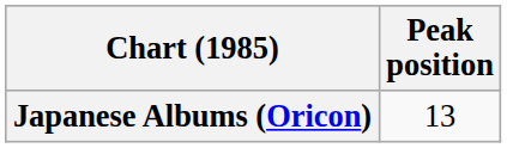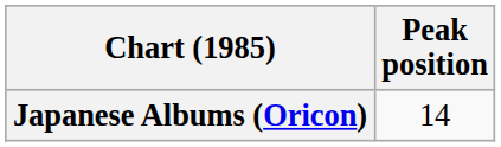Japanese Albums (Oricon) | Peak position: 13 -> 14
